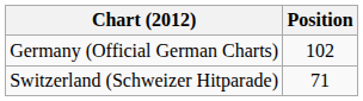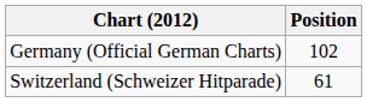Switzerland (Schweizer Hitparade) | Position: 71 -> 61
